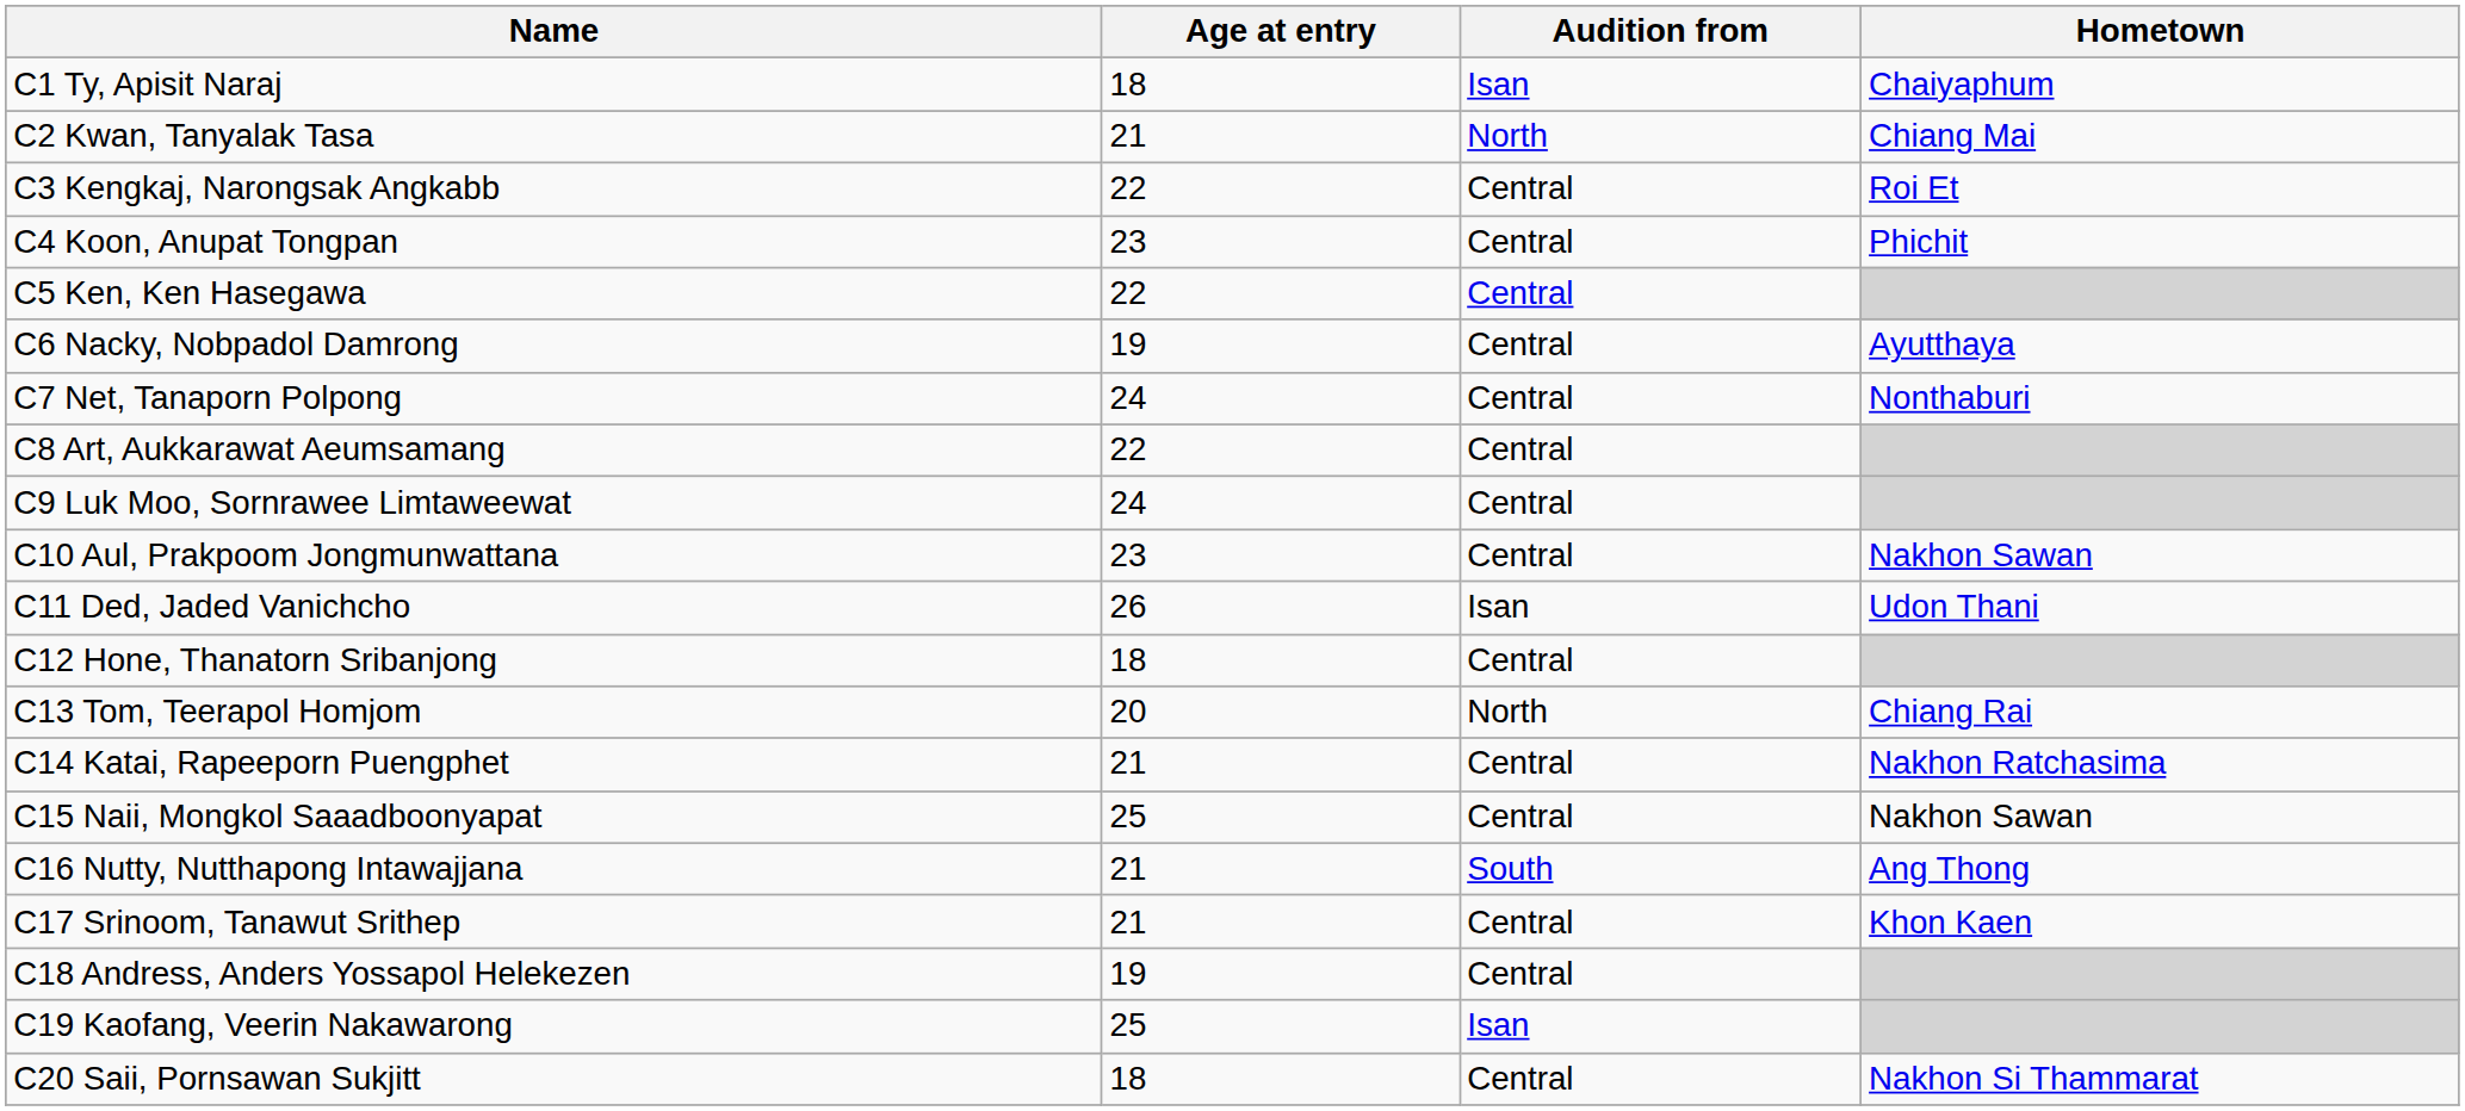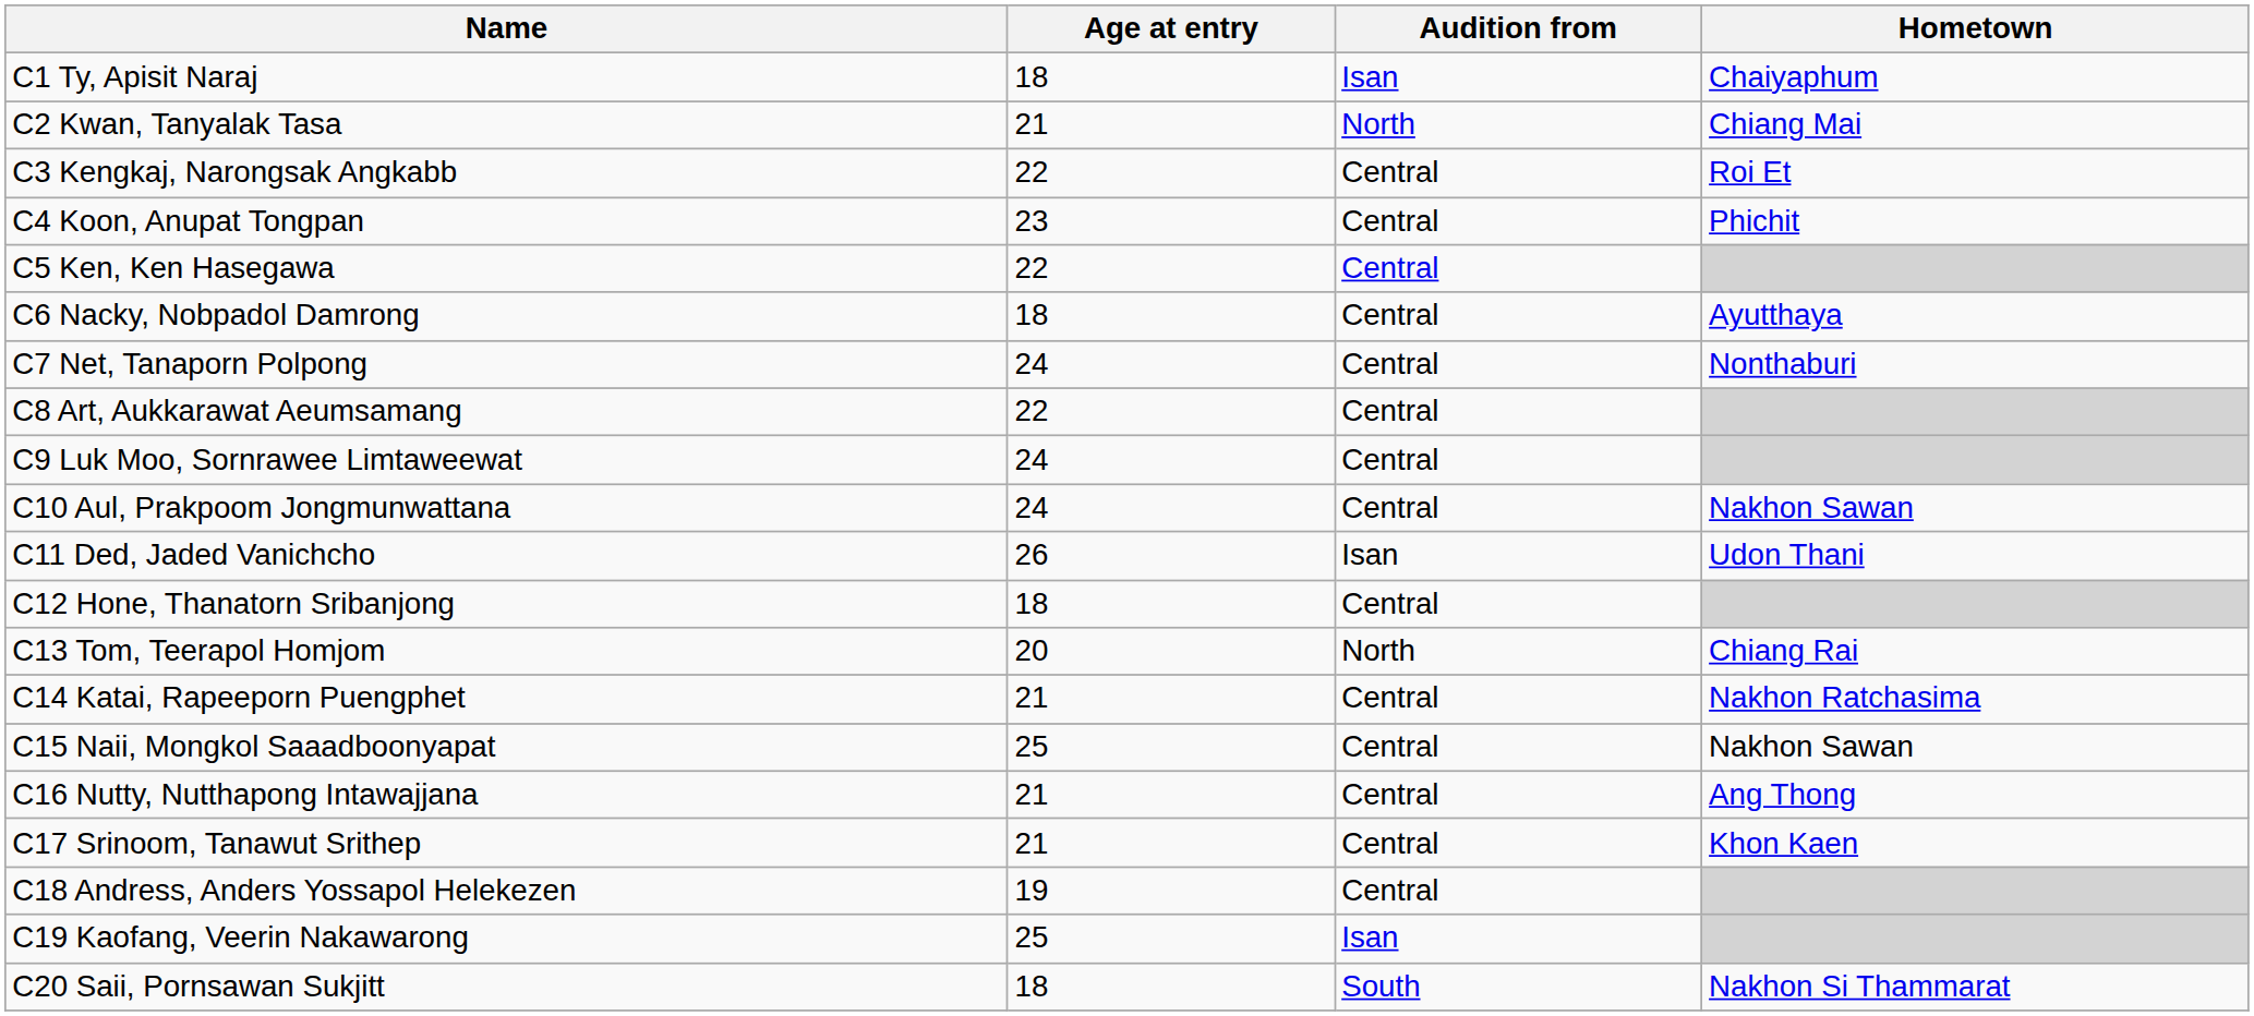C6 Nacky, Nobpadol Damrong | Age at entry: 19 -> 18
C10 Aul, Prakpoom Jongmunwattana | Age at entry: 23 -> 24
C16 Nutty, Nutthapong Intawajjana | Audition from: South -> Central
C20 Saii, Pornsawan Sukjitt | Audition from: Central -> South
